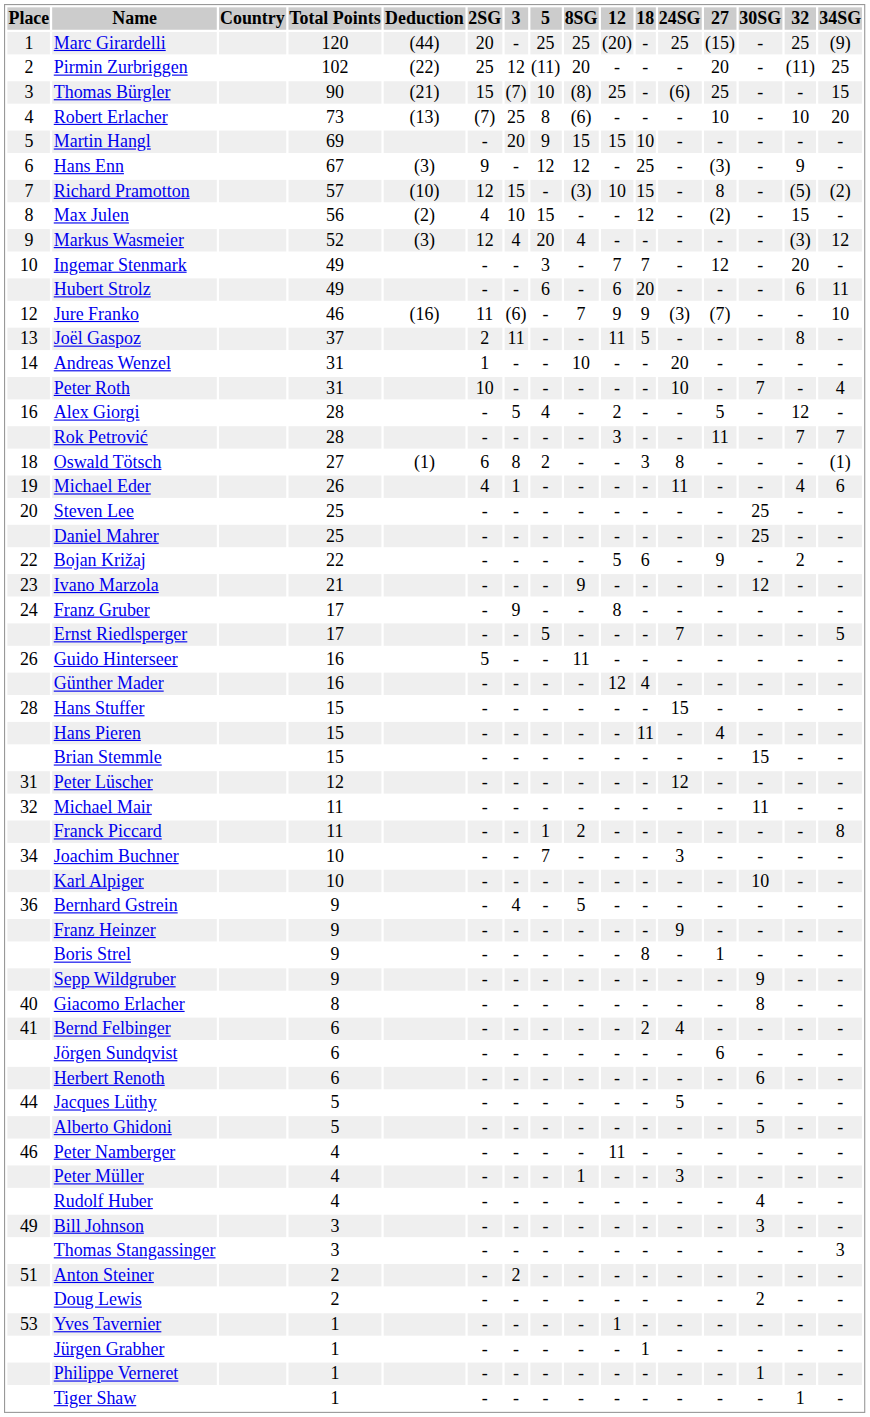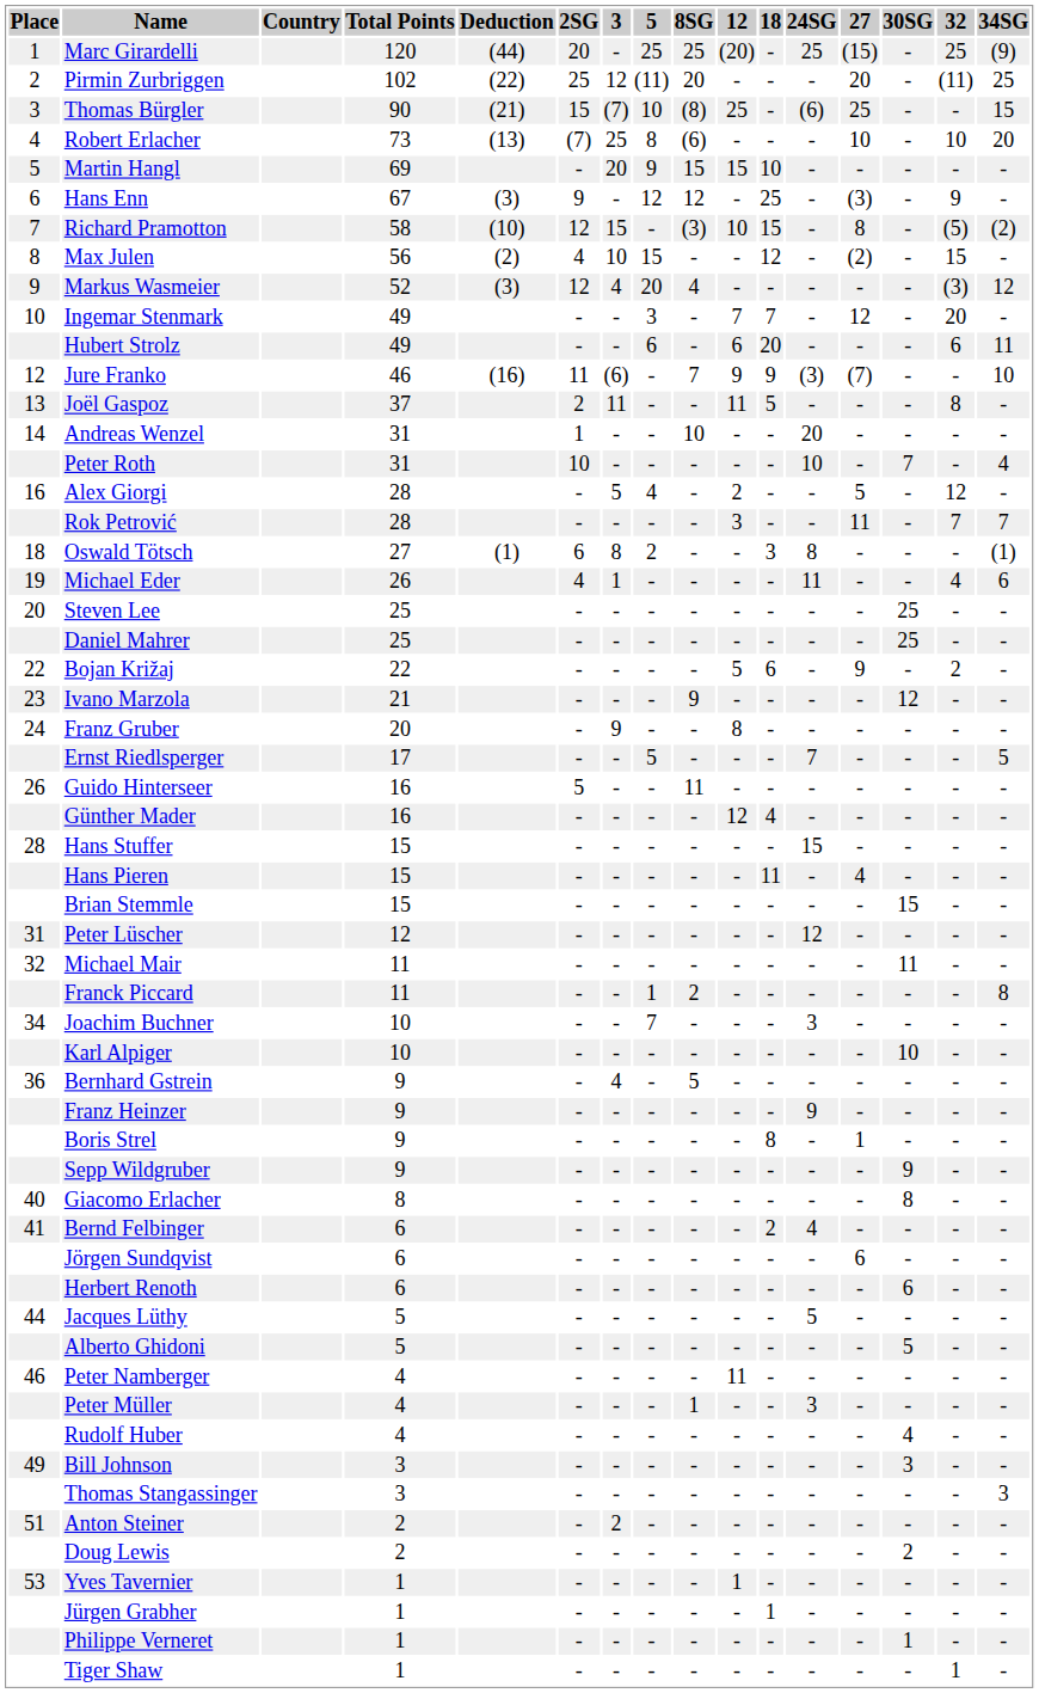Richard Pramotton | Total Points: 57 -> 58
Franz Gruber | Total Points: 17 -> 20
